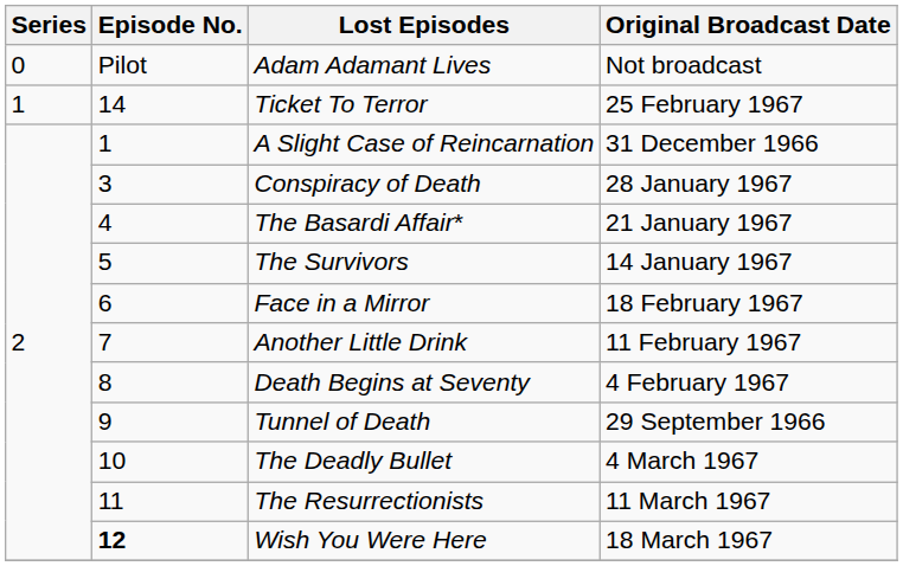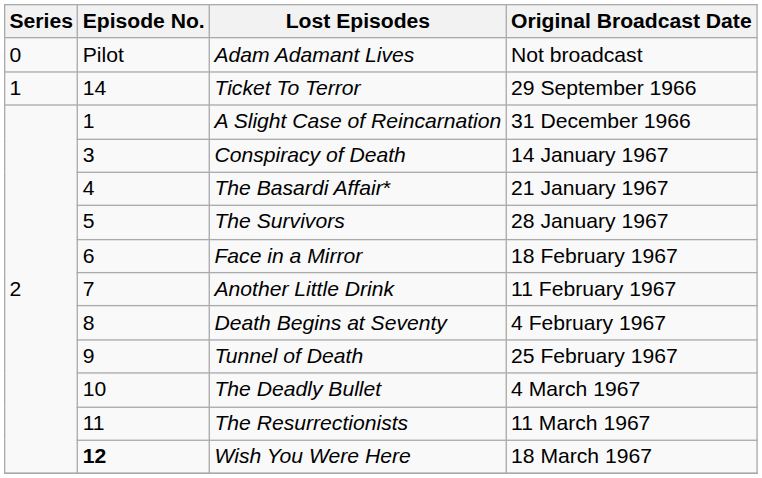Ticket To Terror | Original Broadcast Date: 25 February 1967 -> 29 September 1966
Conspiracy of Death | Original Broadcast Date: 28 January 1967 -> 14 January 1967
The Survivors | Original Broadcast Date: 14 January 1967 -> 28 January 1967
Tunnel of Death | Original Broadcast Date: 29 September 1966 -> 25 February 1967
